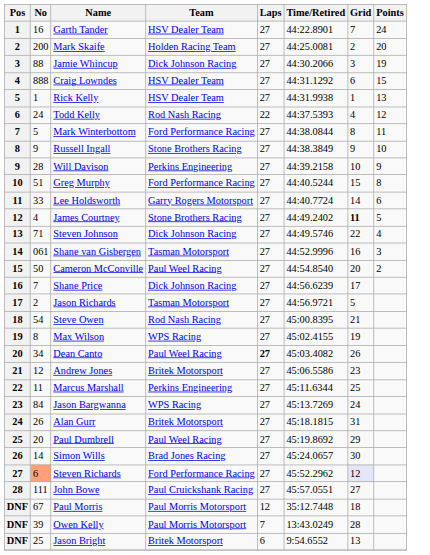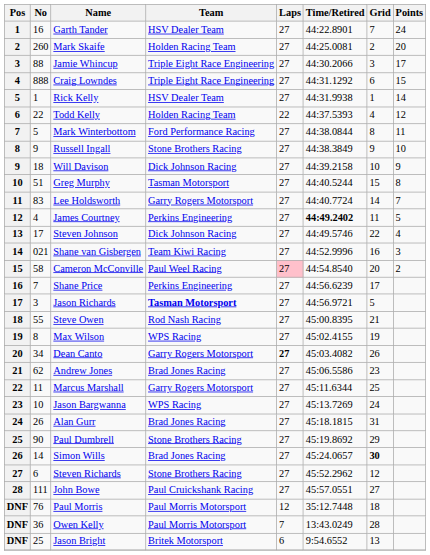Mark Skaife | No: 200 -> 260
Jamie Whincup | Team: Dick Johnson Racing -> Triple Eight Race Engineering
Jamie Whincup | Points: 19 -> 17
Craig Lowndes | Team: HSV Dealer Team -> Triple Eight Race Engineering
Rick Kelly | Points: 13 -> 14
Todd Kelly | No: 24 -> 22
Todd Kelly | Team: Rod Nash Racing -> Holden Racing Team
Will Davison | No: 28 -> 18
Will Davison | Team: Perkins Engineering -> Dick Johnson Racing
Greg Murphy | Team: Ford Performance Racing -> Tasman Motorsport
Lee Holdsworth | No: 33 -> 83
Lee Holdsworth | Points: 6 -> 7
James Courtney | Team: Stone Brothers Racing -> Perkins Engineering
James Courtney | Time/Retired: normal -> bold
James Courtney | Grid: bold -> normal
Steven Johnson | No: 71 -> 17
Shane van Gisbergen | No: 061 -> 021
Shane van Gisbergen | Team: Tasman Motorsport -> Team Kiwi Racing
Cameron McConville | No: 50 -> 58
Cameron McConville | Laps: no background -> pink background
Shane Price | Team: Dick Johnson Racing -> Perkins Engineering
Jason Richards | No: 2 -> 3
Jason Richards | Team: normal -> bold
Steve Owen | No: 54 -> 55
Dean Canto | Team: Paul Weel Racing -> Garry Rogers Motorsport
Andrew Jones | No: 12 -> 62
Andrew Jones | Team: Britek Motorsport -> Brad Jones Racing
Marcus Marshall | Team: Perkins Engineering -> Garry Rogers Motorsport
Jason Bargwanna | No: 84 -> 10
Alan Gurr | Team: Britek Motorsport -> Brad Jones Racing
Paul Dumbrell | No: 20 -> 90
Paul Dumbrell | Team: Paul Weel Racing -> Stone Brothers Racing
Simon Wills | Grid: normal -> bold
Steven Richards | No: lightsalmon background -> no background
Steven Richards | Team: Ford Performance Racing -> Stone Brothers Racing
Steven Richards | Grid: lavender background -> no background
Paul Morris | No: 67 -> 76
Owen Kelly | No: 39 -> 36
